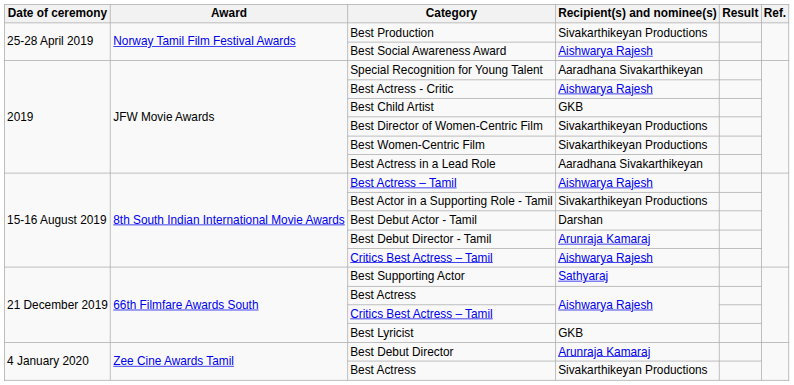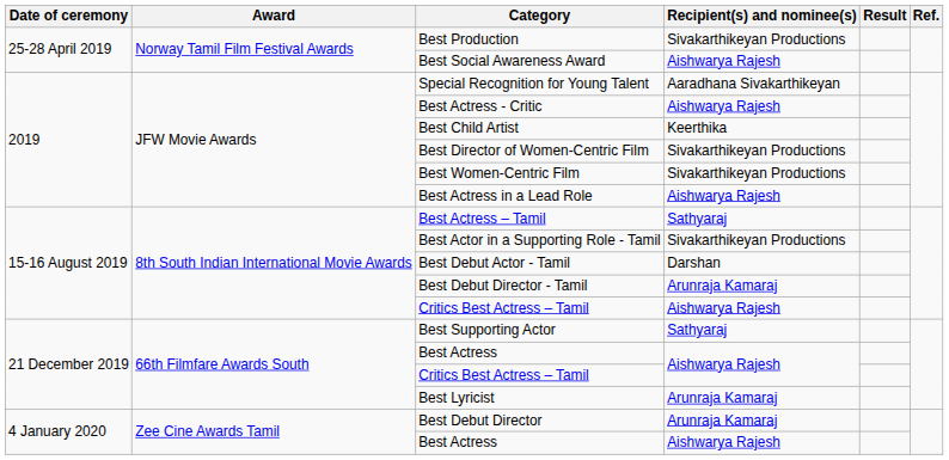Best Child Artist | Recipient(s) and nominee(s): GKB -> Keerthika
Best Actress in a Lead Role | Recipient(s) and nominee(s): Aaradhana Sivakarthikeyan -> Aishwarya Rajesh
Best Actress – Tamil | Recipient(s) and nominee(s): Aishwarya Rajesh -> Sathyaraj
Best Lyricist | Recipient(s) and nominee(s): GKB -> Arunraja Kamaraj
4 January 2020 / Best Actress | Recipient(s) and nominee(s): Sivakarthikeyan Productions -> Aishwarya Rajesh
